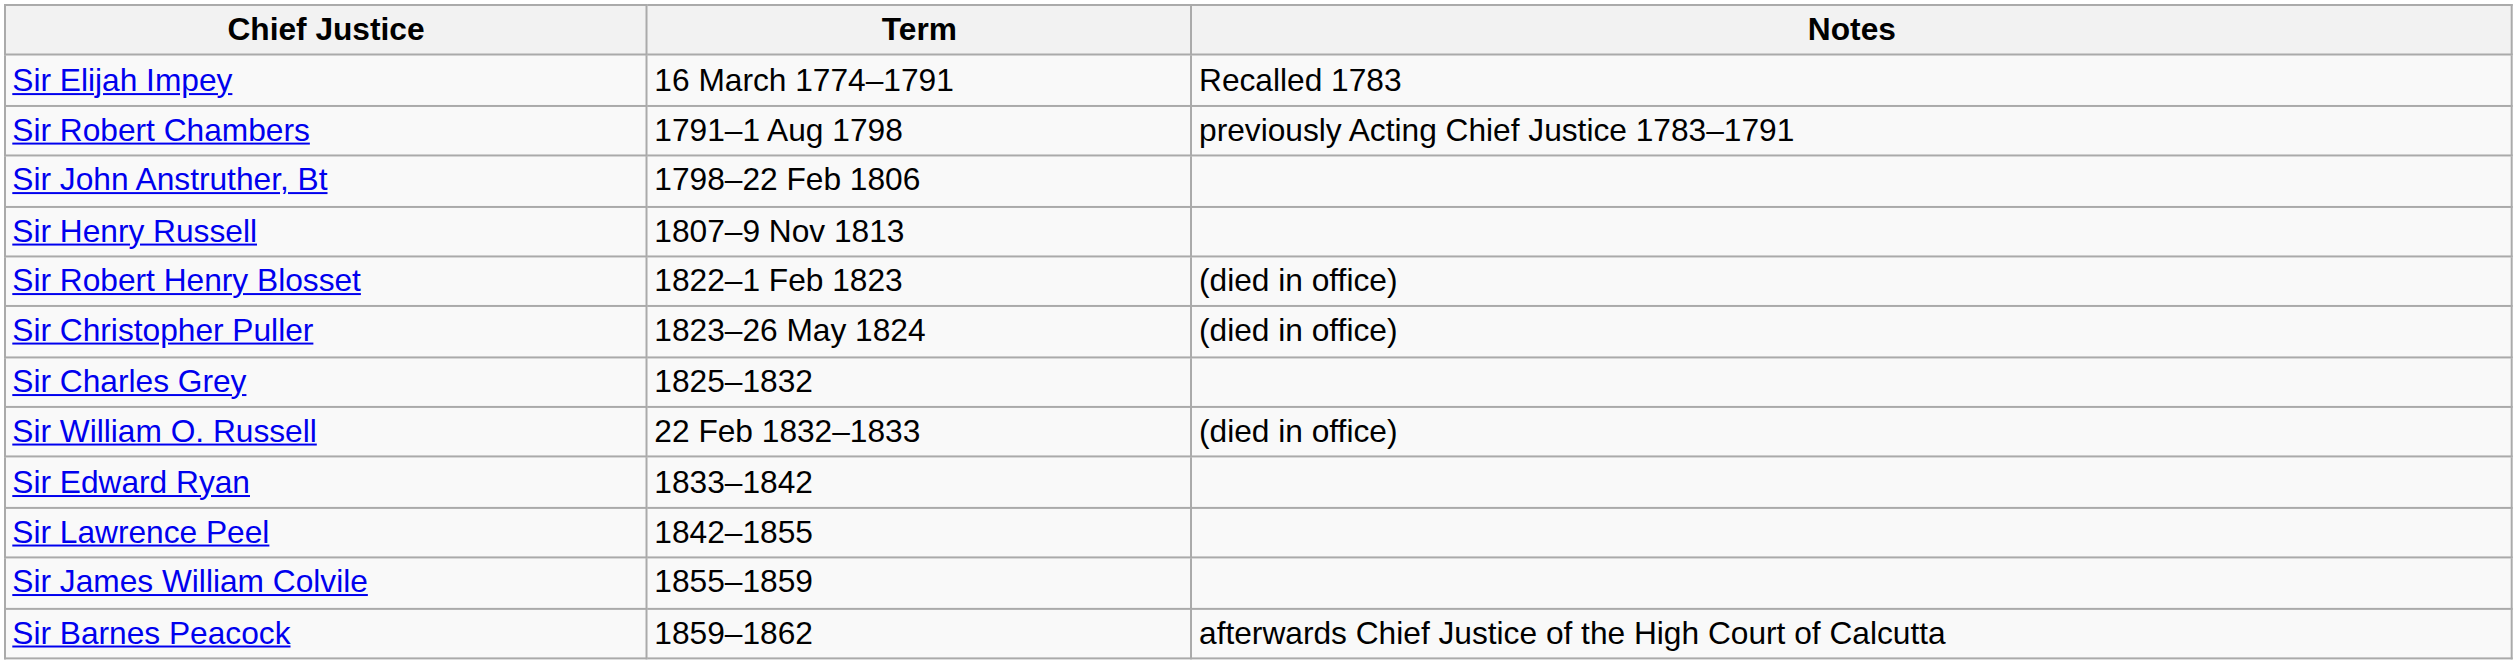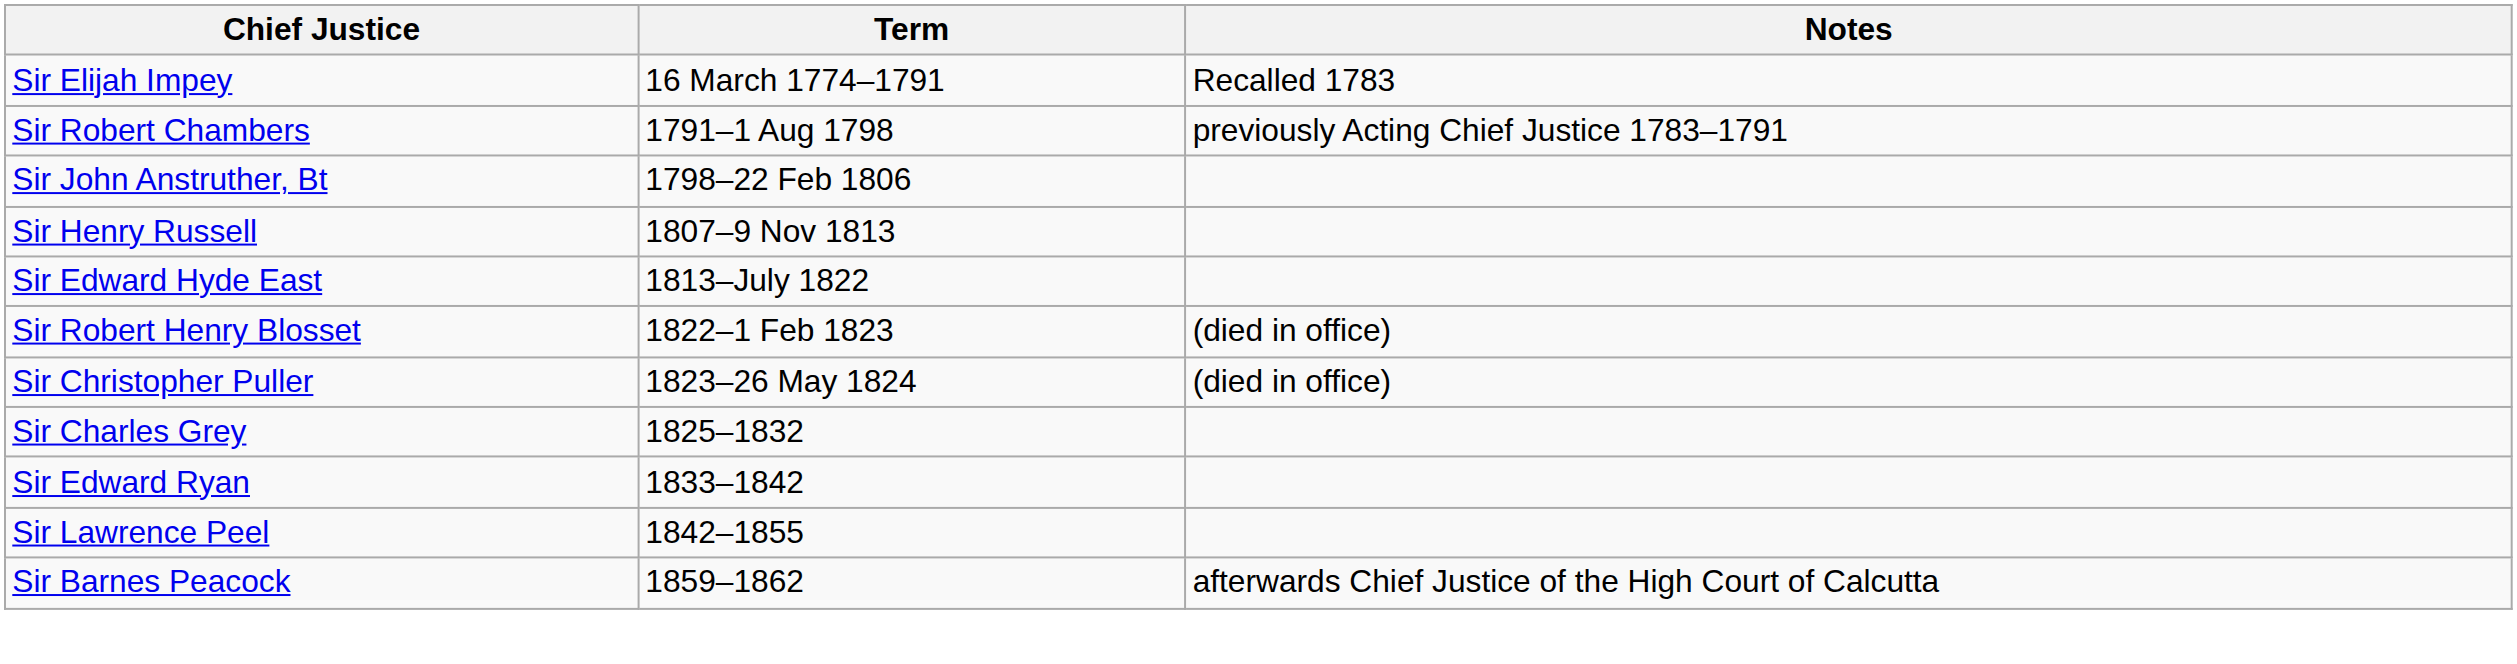+ row: Sir Edward Hyde East | 1813–July 1822
- row: Sir William O. Russell | 22 Feb 1832–1833 | (died in office)
- row: Sir James William Colvile | 1855–1859
